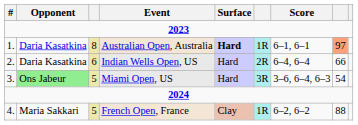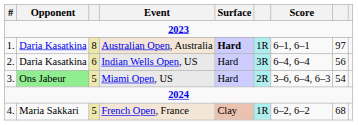Australian Open, Australia | column 8: lightsalmon background -> no background
Indian Wells Open, US | column 6: 2R -> 3R
Indian Wells Open, US | column 8: 66 -> 56
Miami Open, US | column 6: 3R -> 2R
French Open, France | column 8: 88 -> 68
